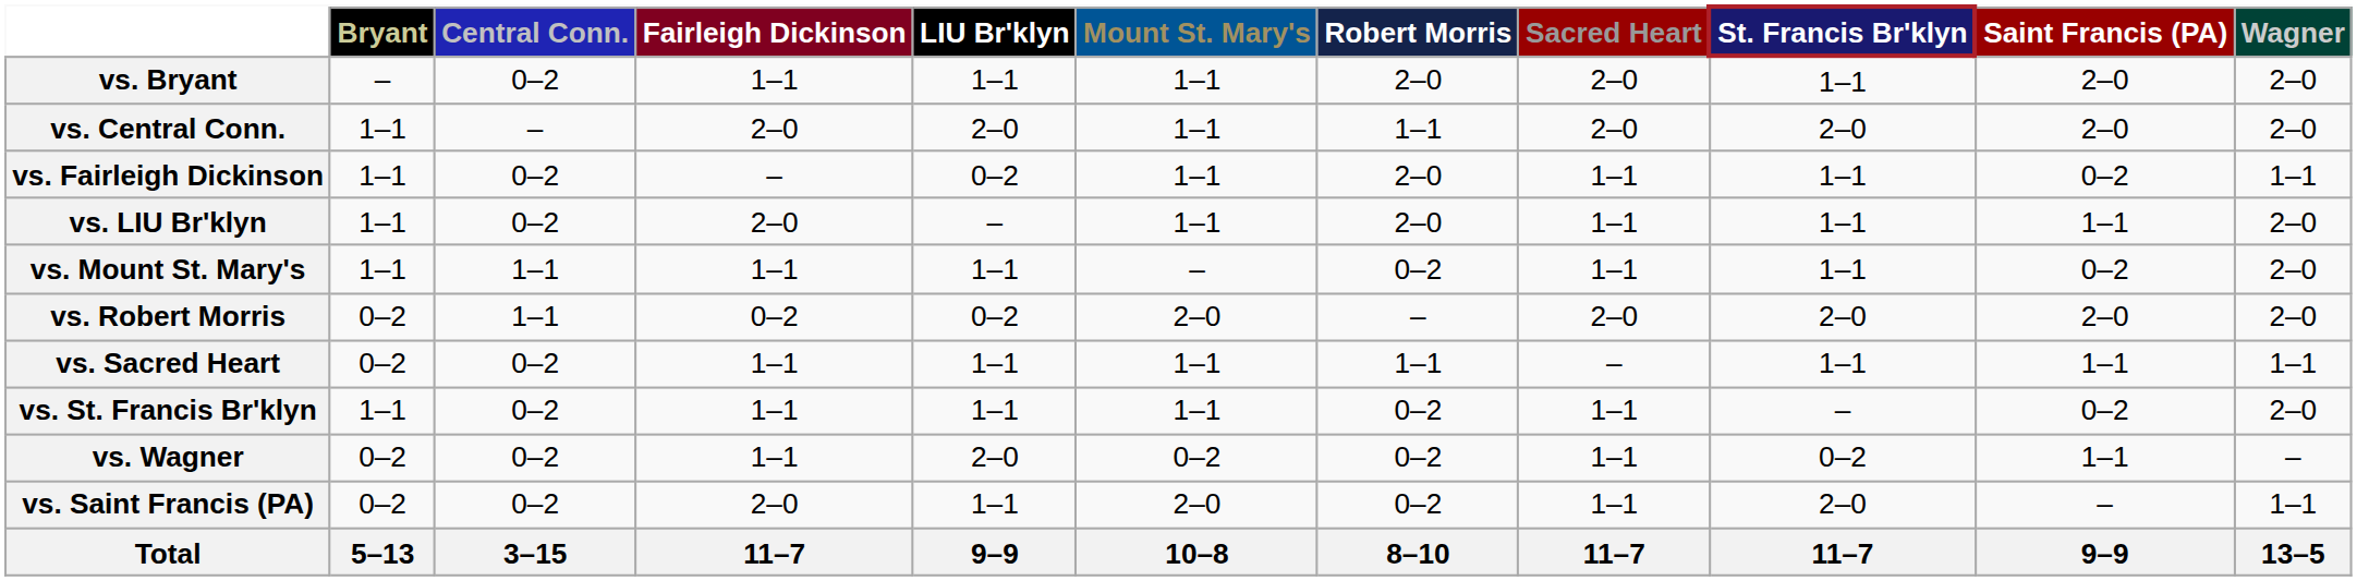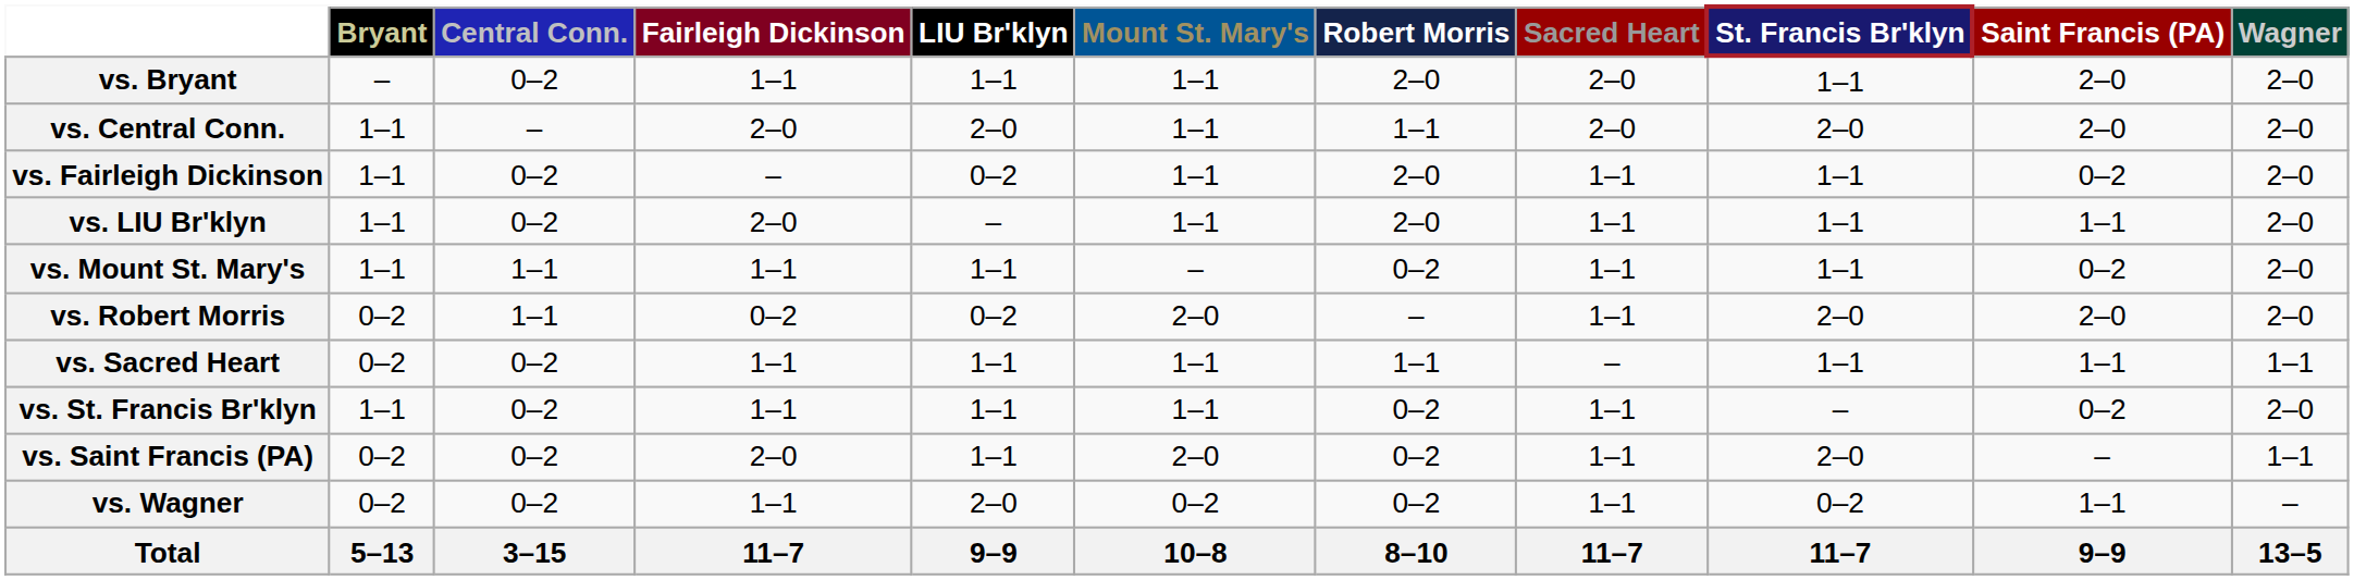vs. Fairleigh Dickinson | Wagner: 1–1 -> 2–0
vs. Robert Morris | Sacred Heart: 2–0 -> 1–1
rows swapped: vs. Saint Francis (PA) <-> vs. Wagner
